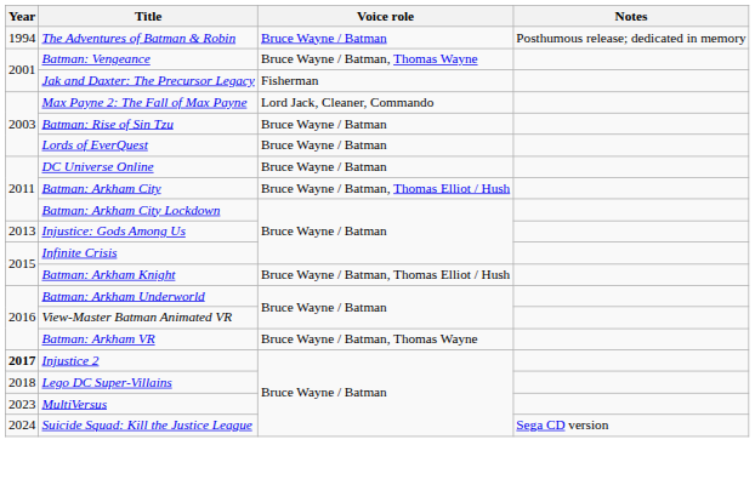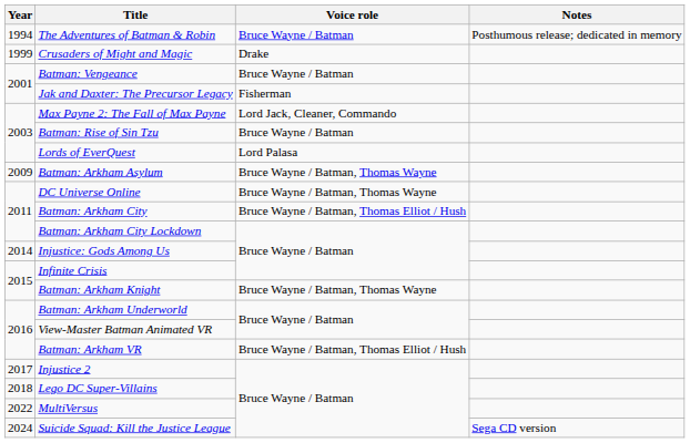+ row: 1999 | Crusaders of Might and Magic | Drake
Batman: Vengeance | Voice role: Bruce Wayne / Batman, Thomas Wayne -> Bruce Wayne / Batman
Lords of EverQuest | Voice role: Bruce Wayne / Batman -> Lord Palasa
+ row: 2009 | Batman: Arkham Asylum | Bruce Wayne / Batman, Thomas Wayne
DC Universe Online | Voice role: Bruce Wayne / Batman -> Bruce Wayne / Batman, Thomas Wayne
Injustice: Gods Among Us | Year: 2013 -> 2014
Batman: Arkham Knight | Voice role: Bruce Wayne / Batman, Thomas Elliot / Hush -> Bruce Wayne / Batman, Thomas Wayne
Batman: Arkham VR | Voice role: Bruce Wayne / Batman, Thomas Wayne -> Bruce Wayne / Batman, Thomas Elliot / Hush
Injustice 2 | Year: bold -> normal
MultiVersus | Year: 2023 -> 2022
